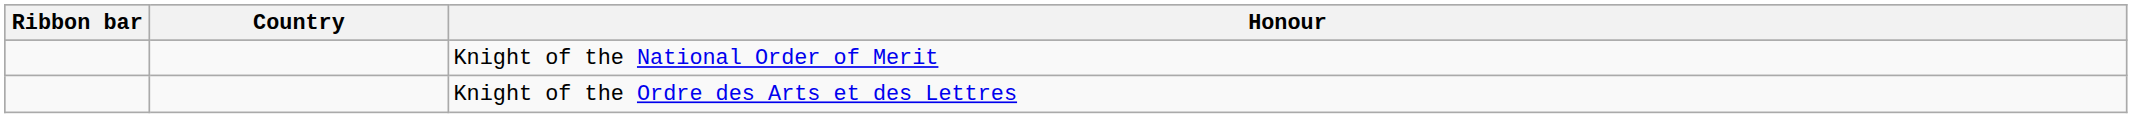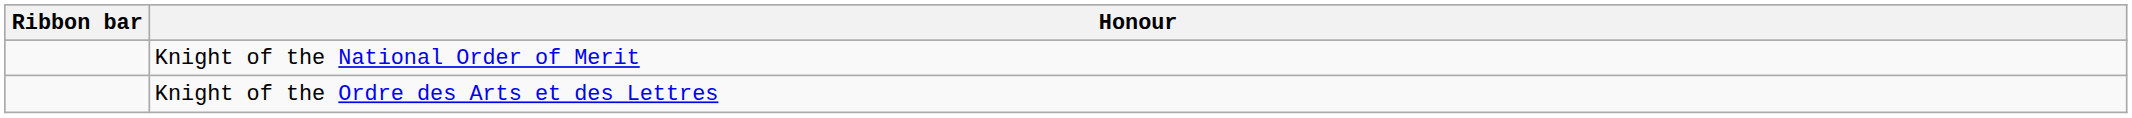- column: Country
